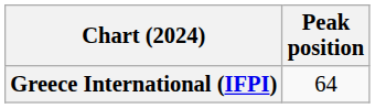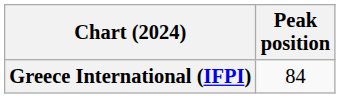Greece International (IFPI) | Peak position: 64 -> 84
